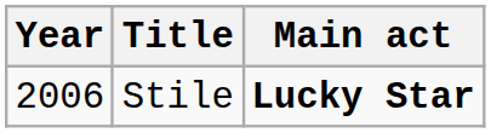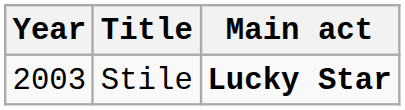Stile | Year: 2006 -> 2003
